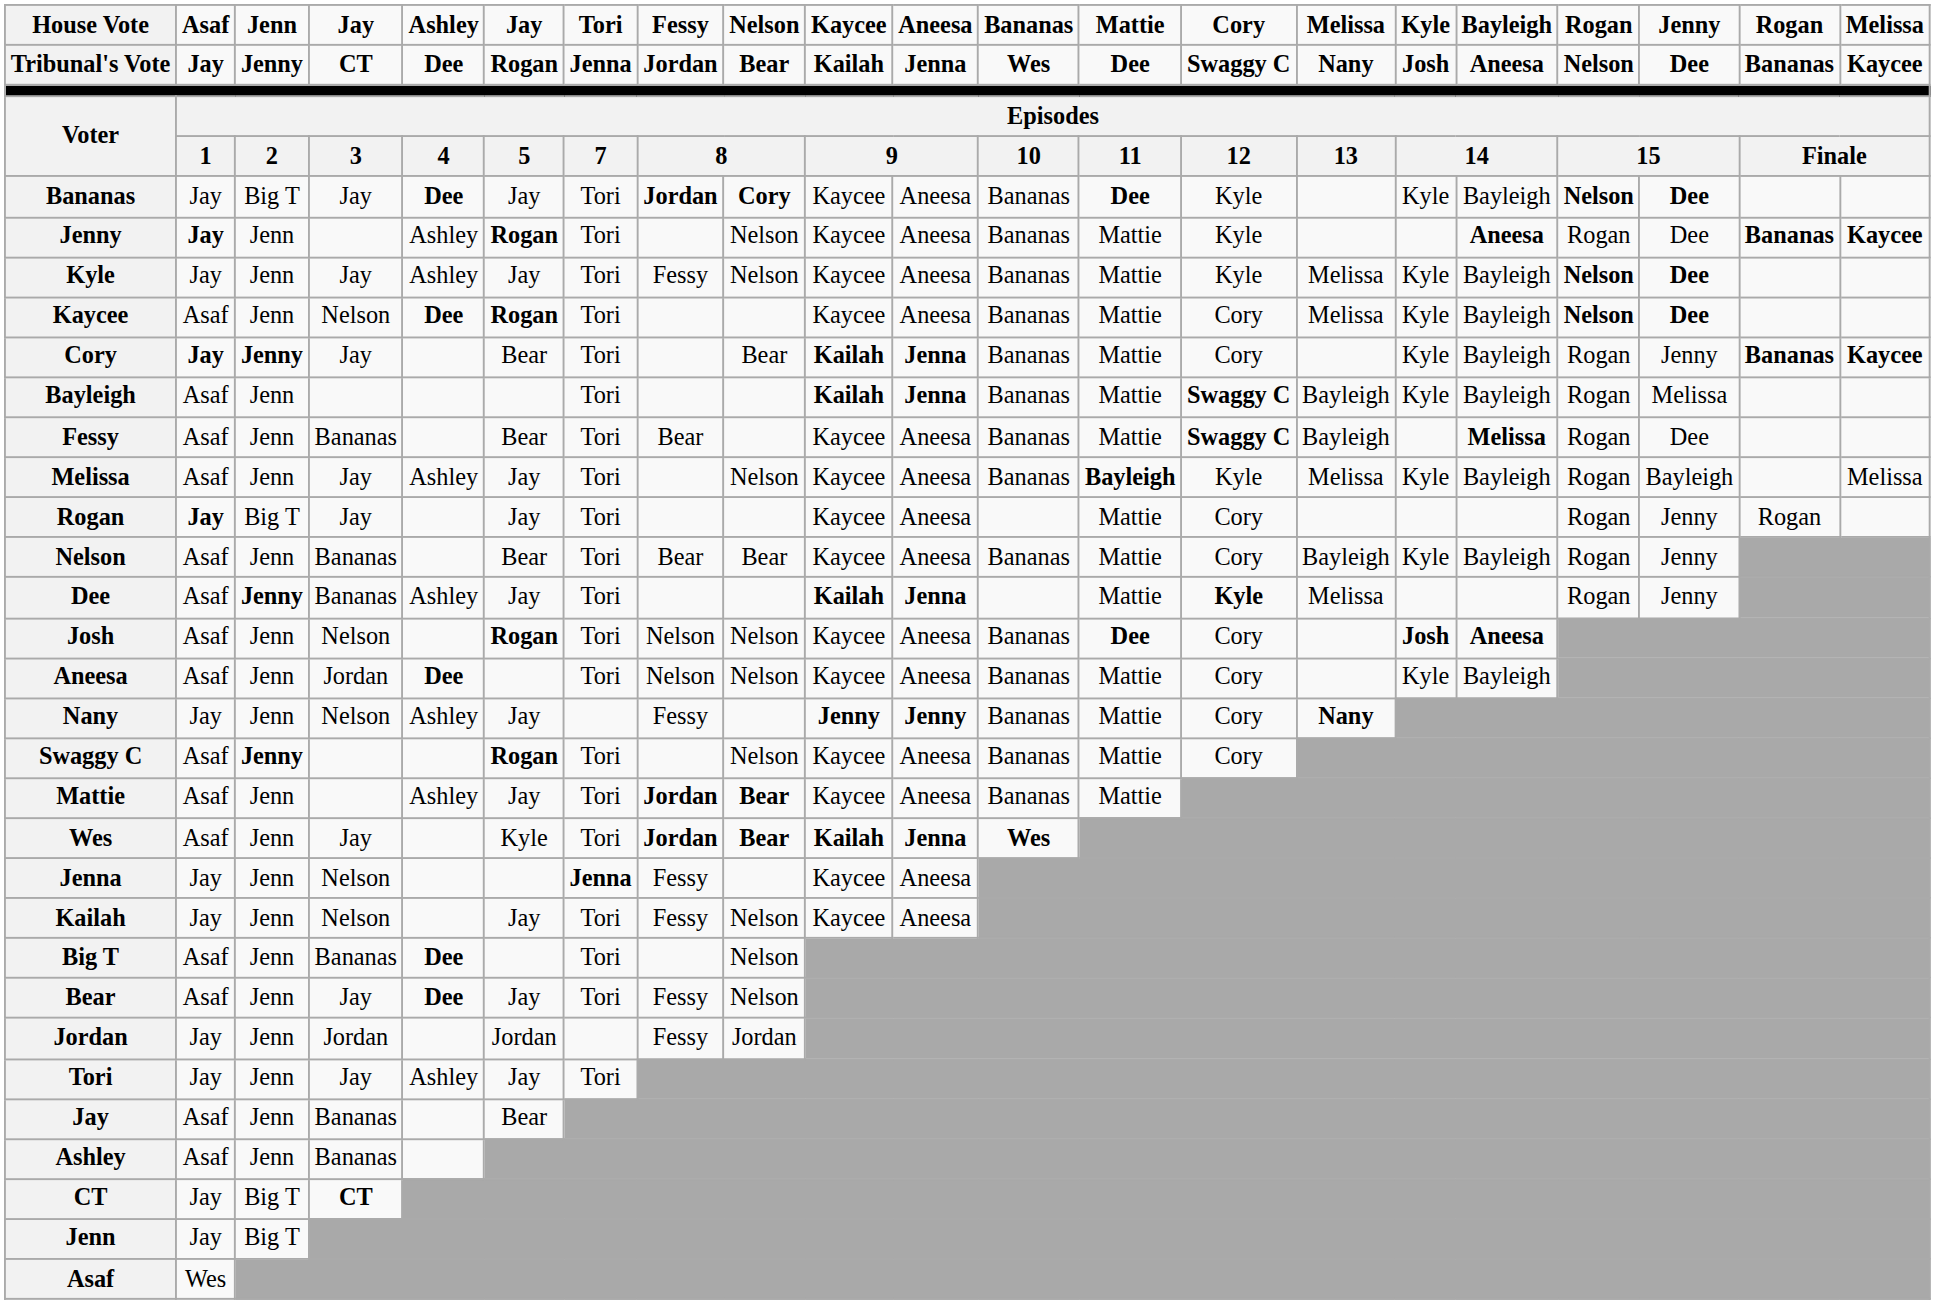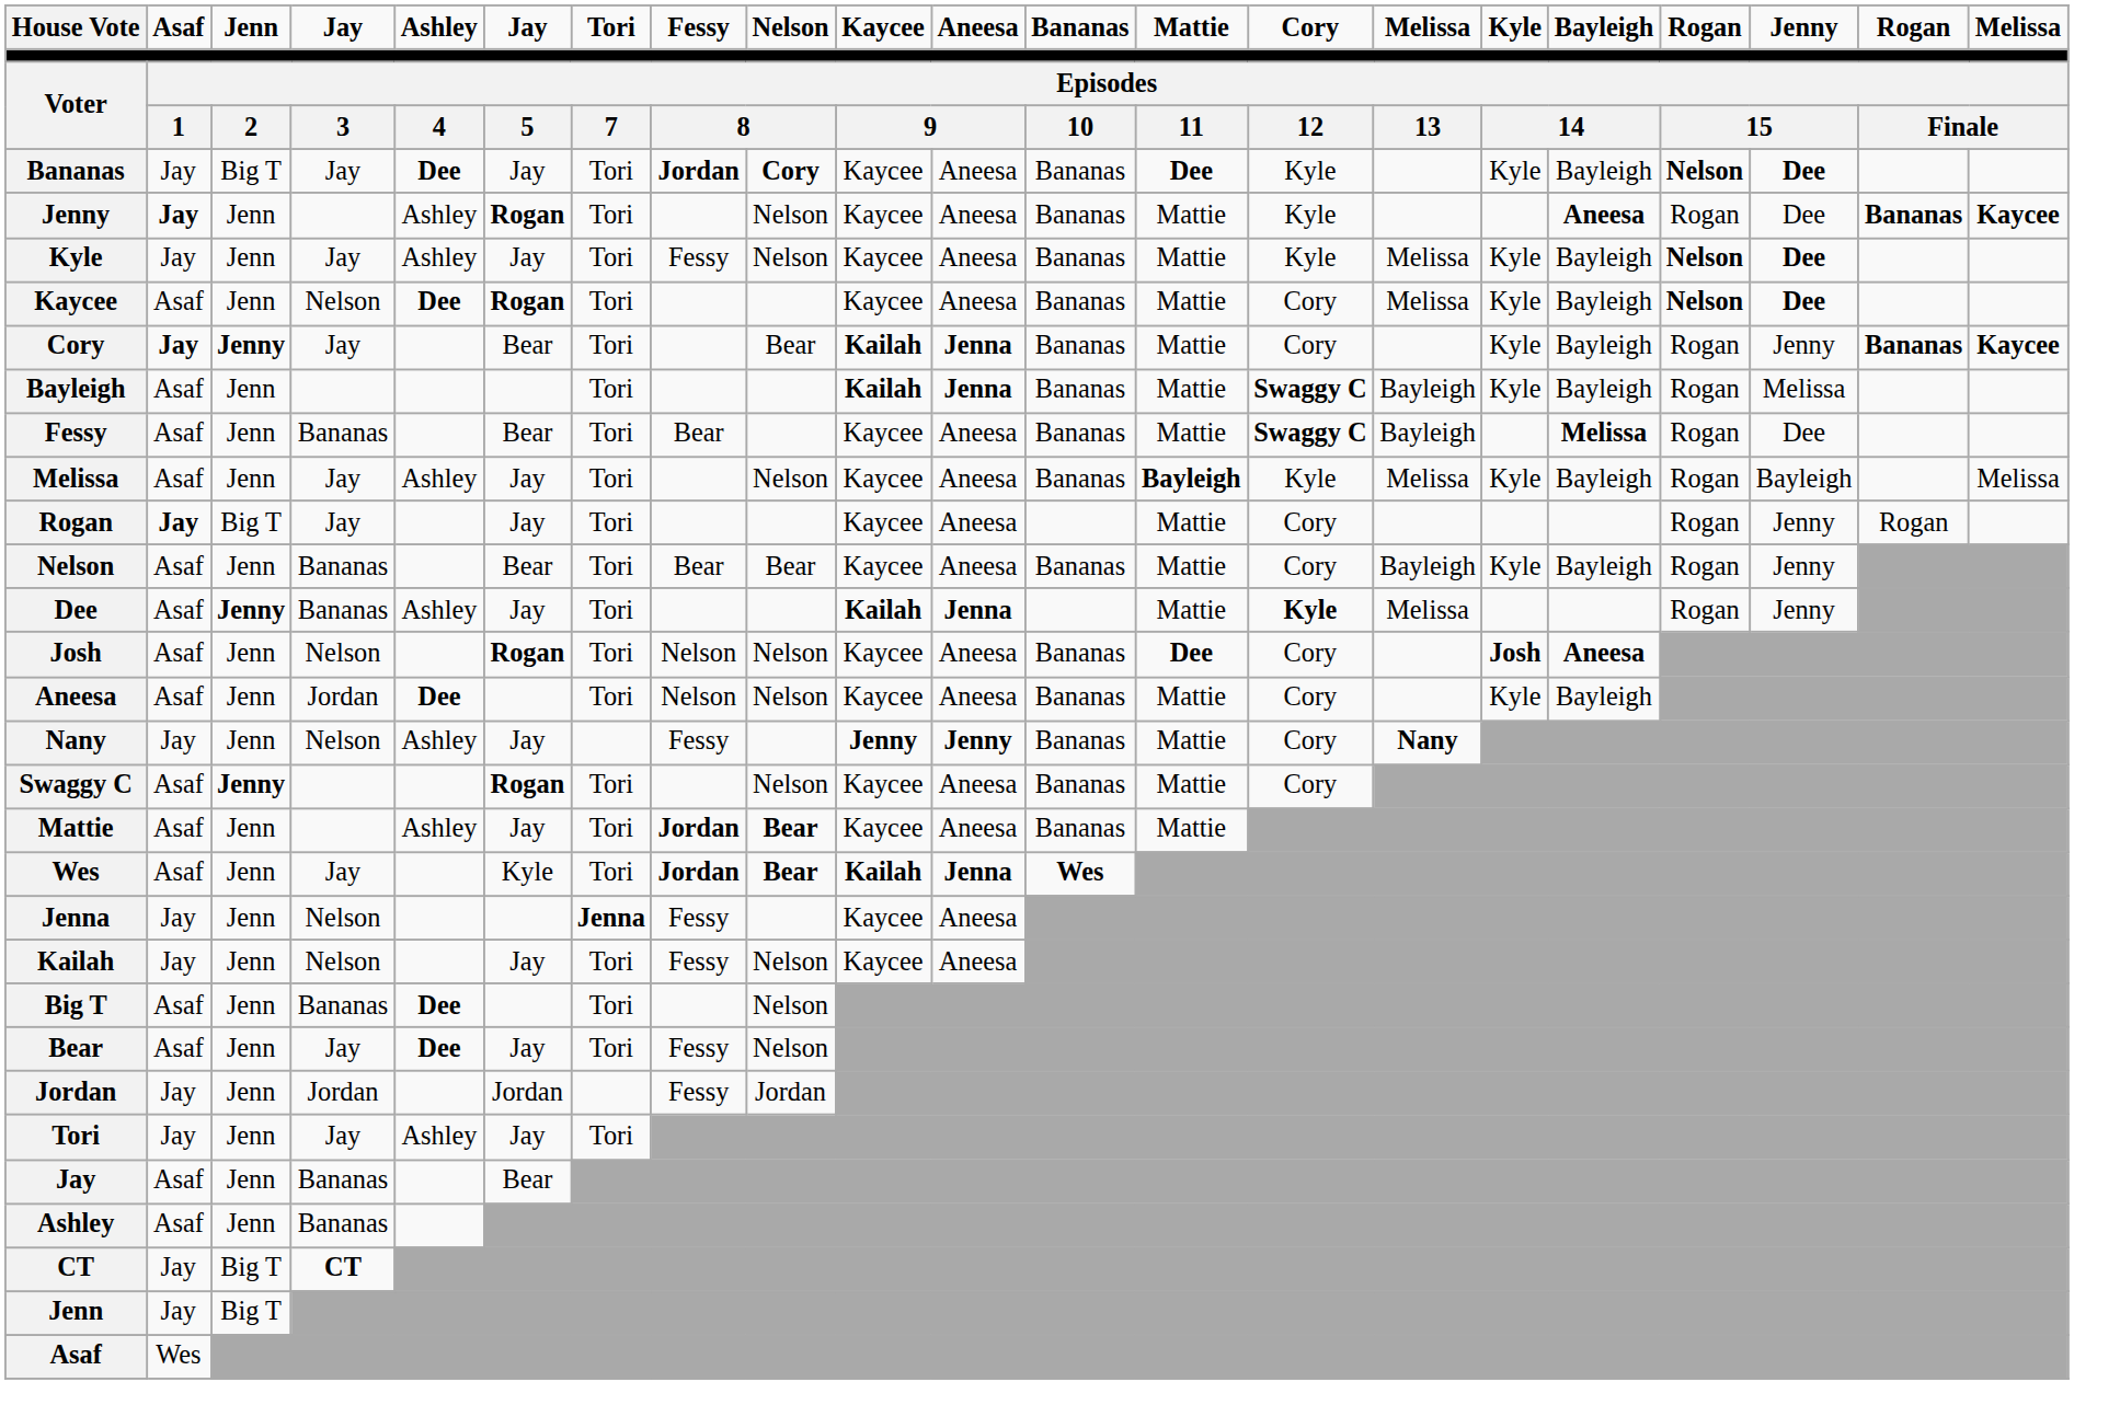- row: Tribunal's Vote | Jay | Jenny | CT | Dee | Rogan | Jenna | Jordan | Bear | Kailah | Jenna | Wes | Dee | Swaggy C | Nany | Josh | Aneesa | Nelson | Dee | Bananas | Kaycee
